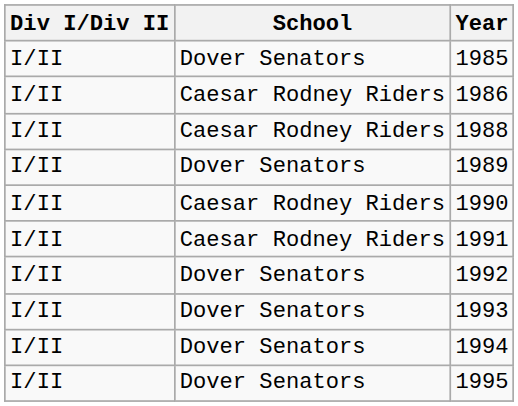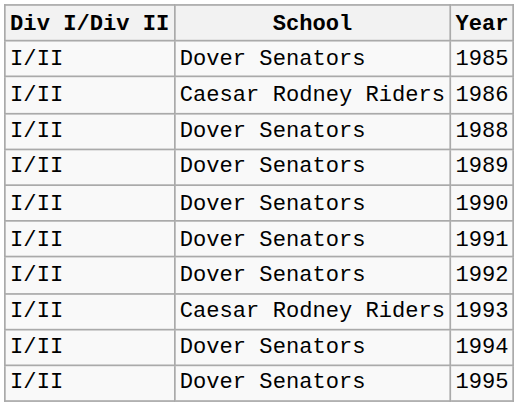1988 | School: Caesar Rodney Riders -> Dover Senators
1990 | School: Caesar Rodney Riders -> Dover Senators
1991 | School: Caesar Rodney Riders -> Dover Senators
1993 | School: Dover Senators -> Caesar Rodney Riders
